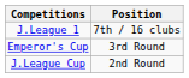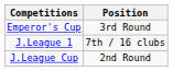rows swapped: J.League 1 <-> Emperor's Cup
